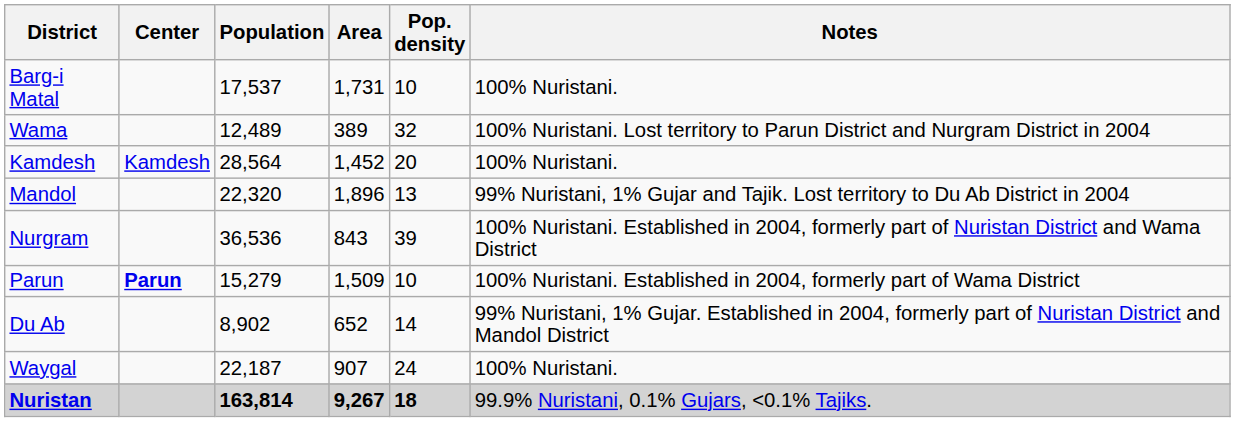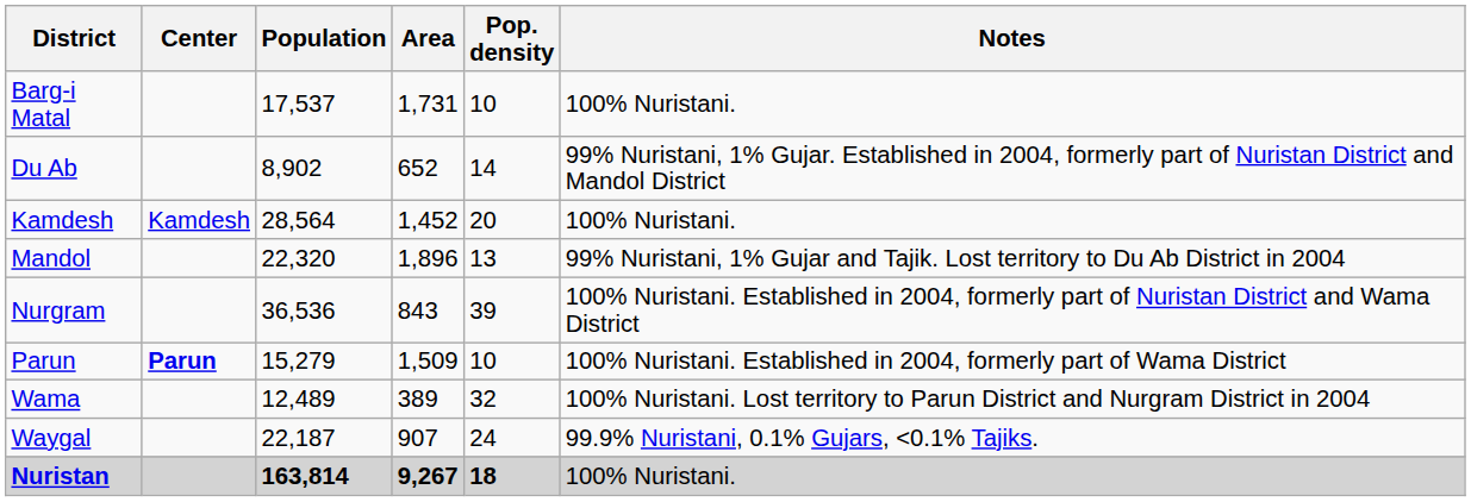rows swapped: Du Ab <-> Wama
Waygal | Notes: 100% Nuristani. -> 99.9% Nuristani, 0.1% Gujars, <0.1% Tajiks.
Nuristan | Notes: 99.9% Nuristani, 0.1% Gujars, <0.1% Tajiks. -> 100% Nuristani.
